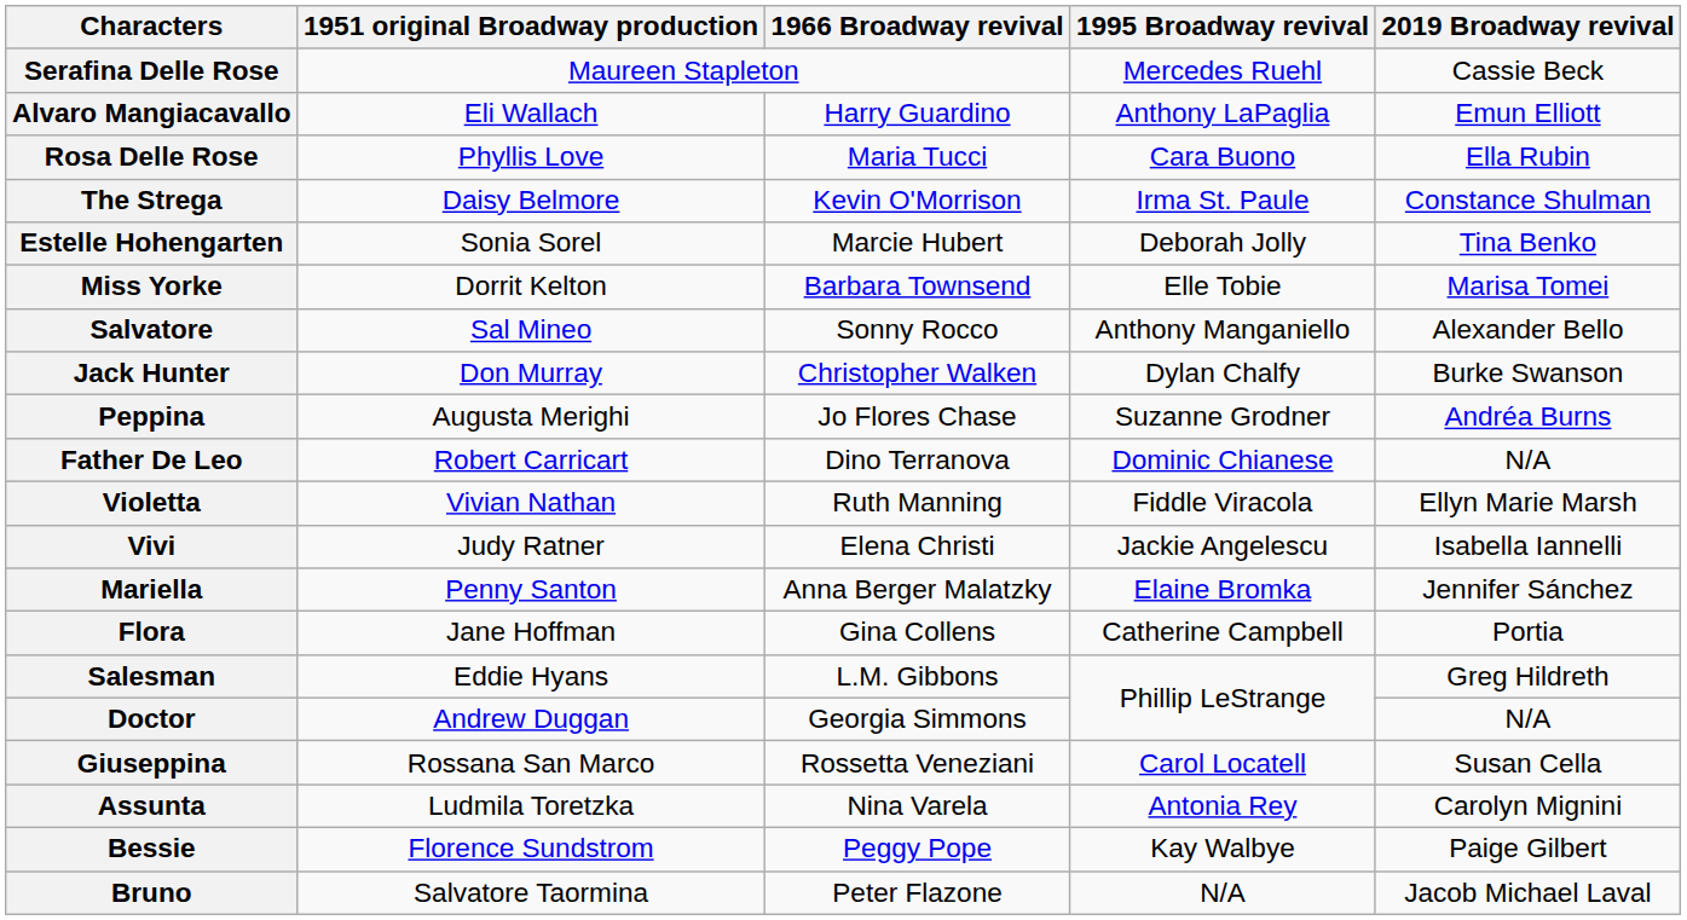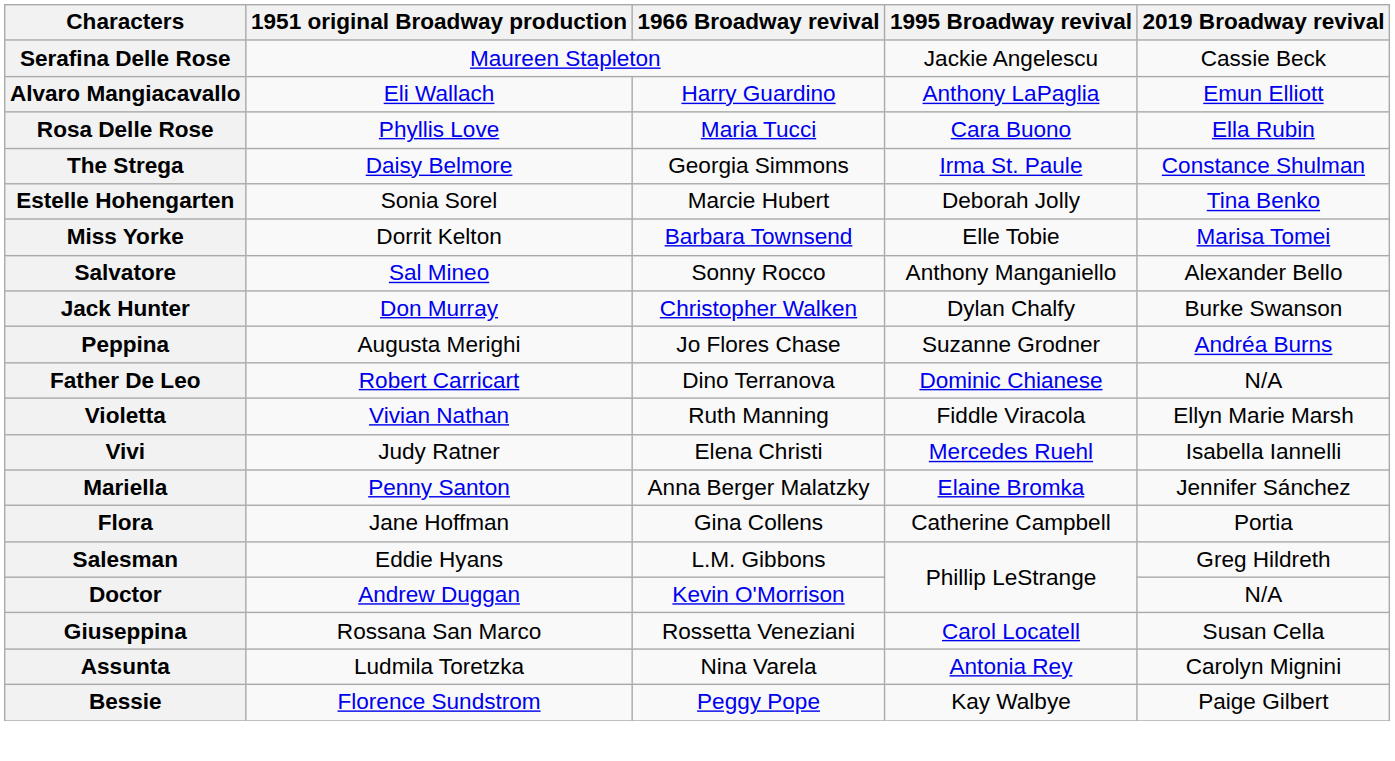Serafina Delle Rose | 1995 Broadway revival: Mercedes Ruehl -> Jackie Angelescu
The Strega | 1966 Broadway revival: Kevin O'Morrison -> Georgia Simmons
Vivi | 1995 Broadway revival: Jackie Angelescu -> Mercedes Ruehl
Doctor | 1966 Broadway revival: Georgia Simmons -> Kevin O'Morrison
- row: Bruno | Salvatore Taormina | Peter Flazone | N/A | Jacob Michael Laval
